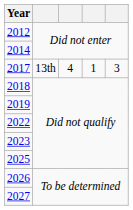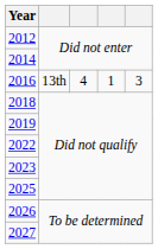+ row: 2016 | 13th | 4 | 1 | 3
- row: 2017 | 13th | 4 | 1 | 3
